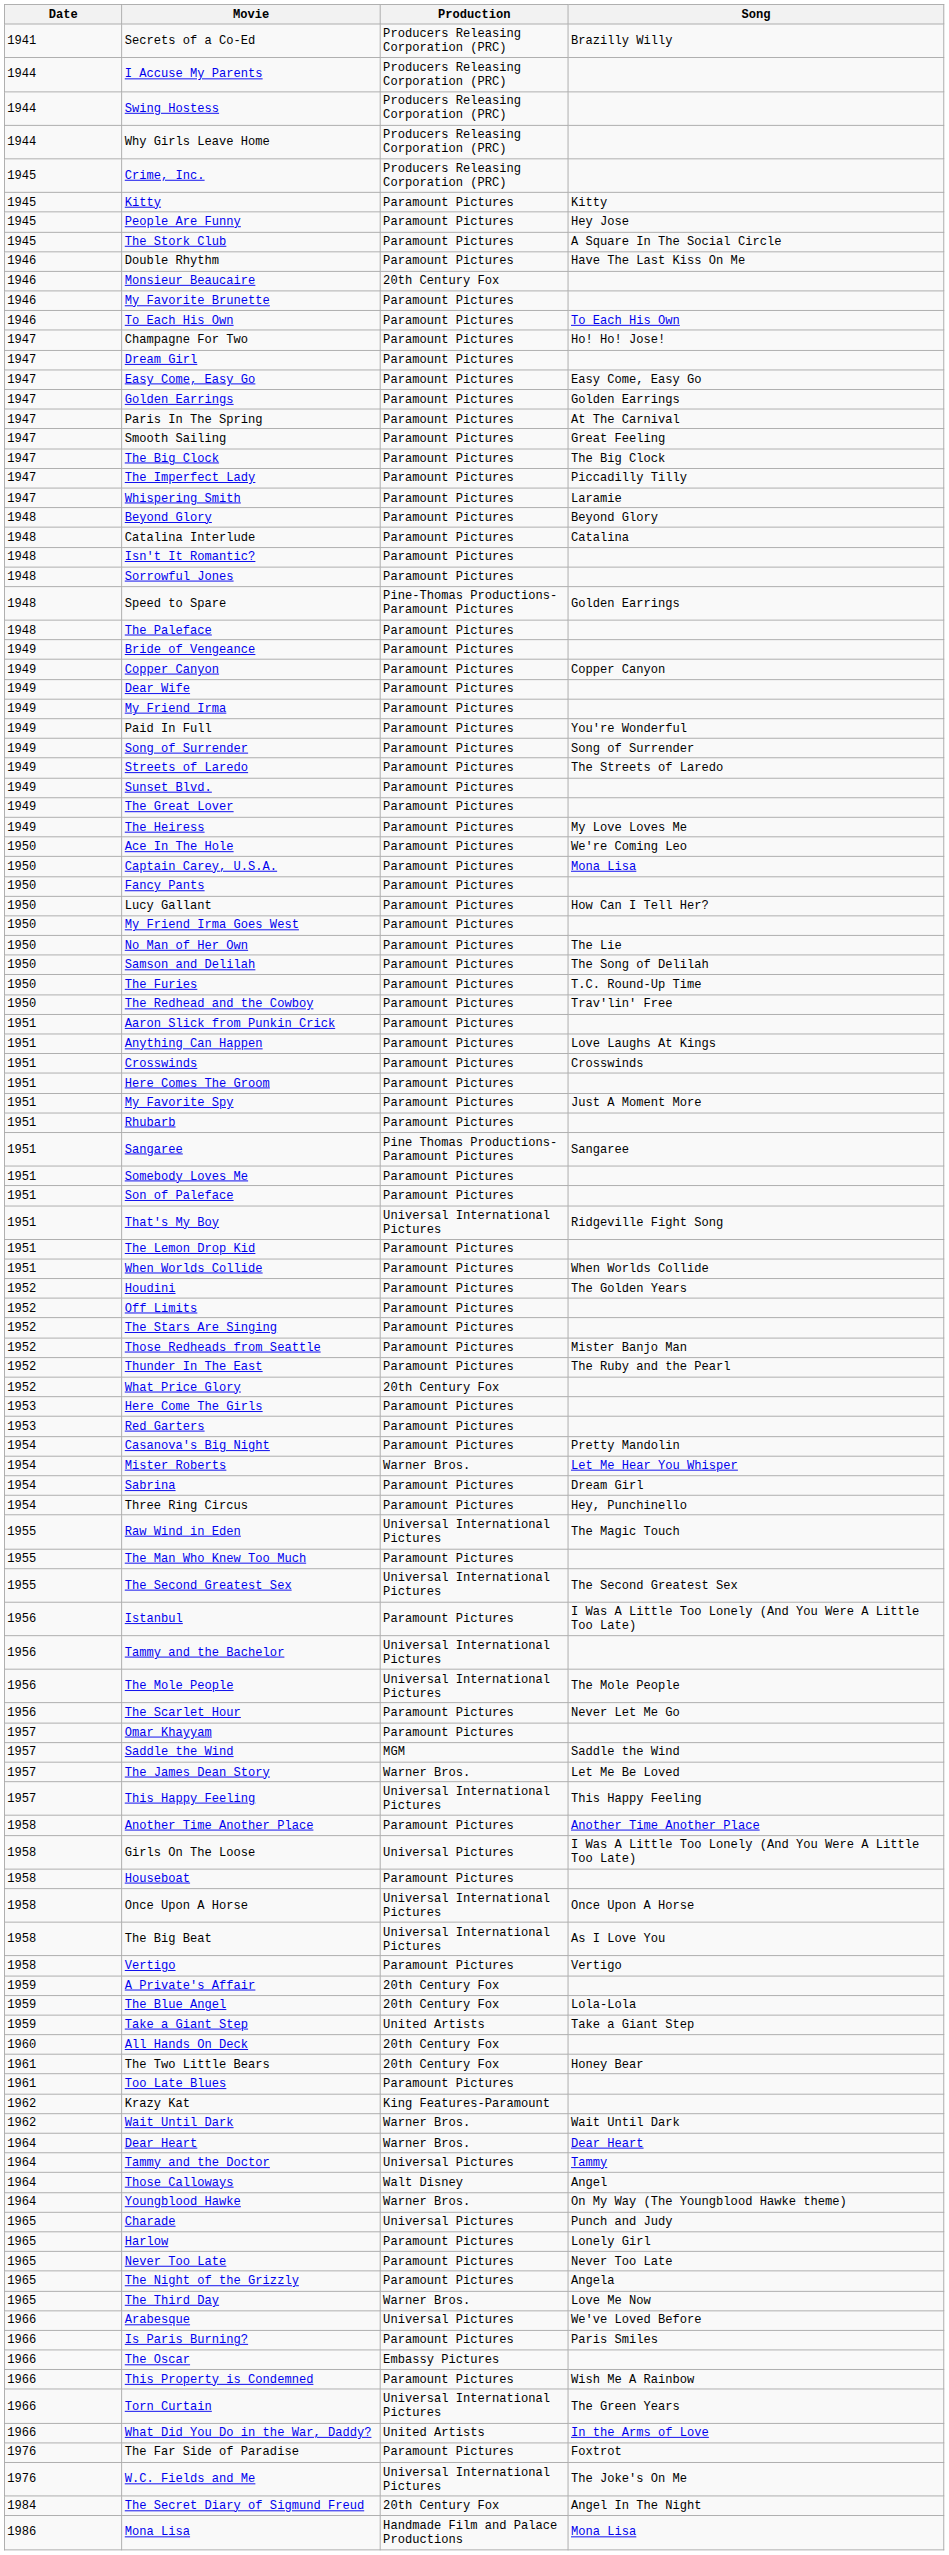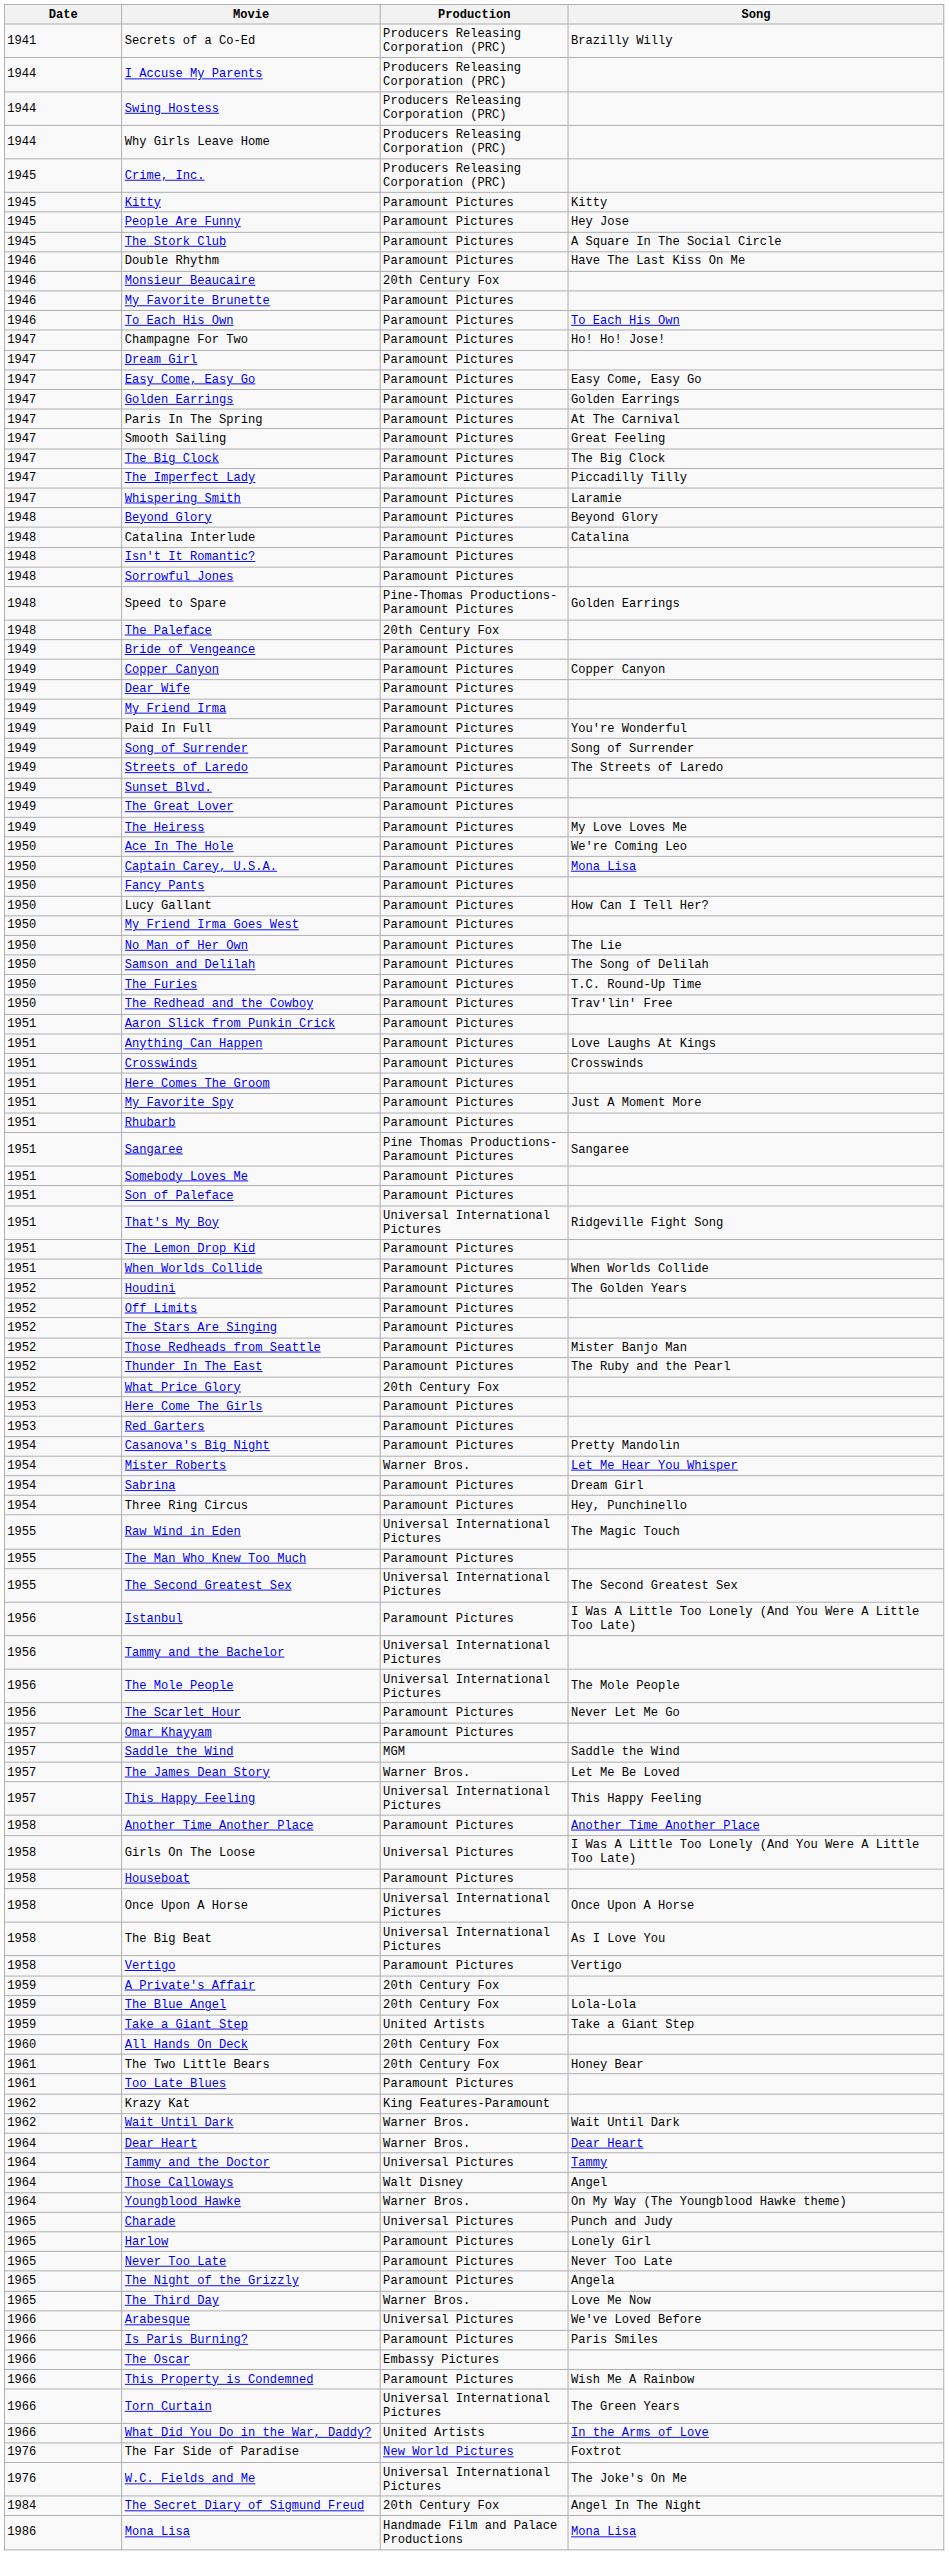The Paleface | Production: Paramount Pictures -> 20th Century Fox
The Far Side of Paradise | Production: Paramount Pictures -> New World Pictures
